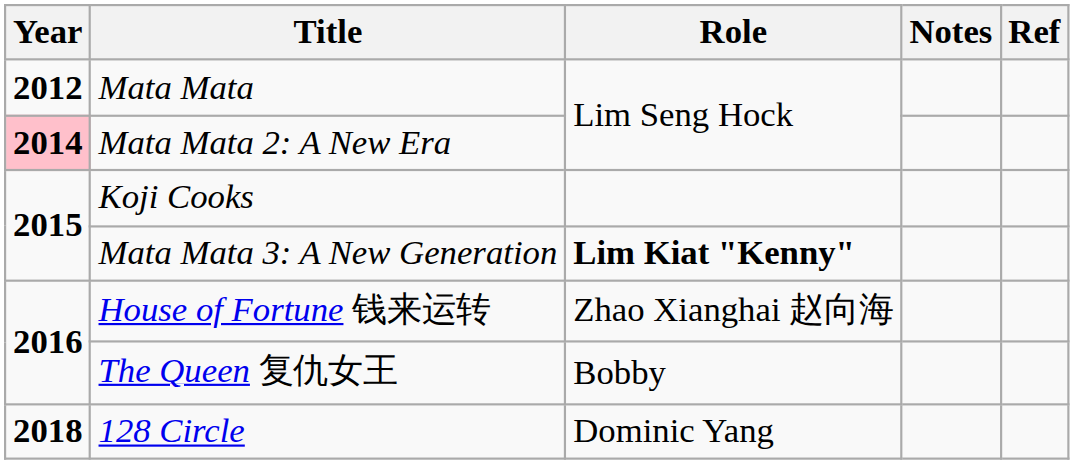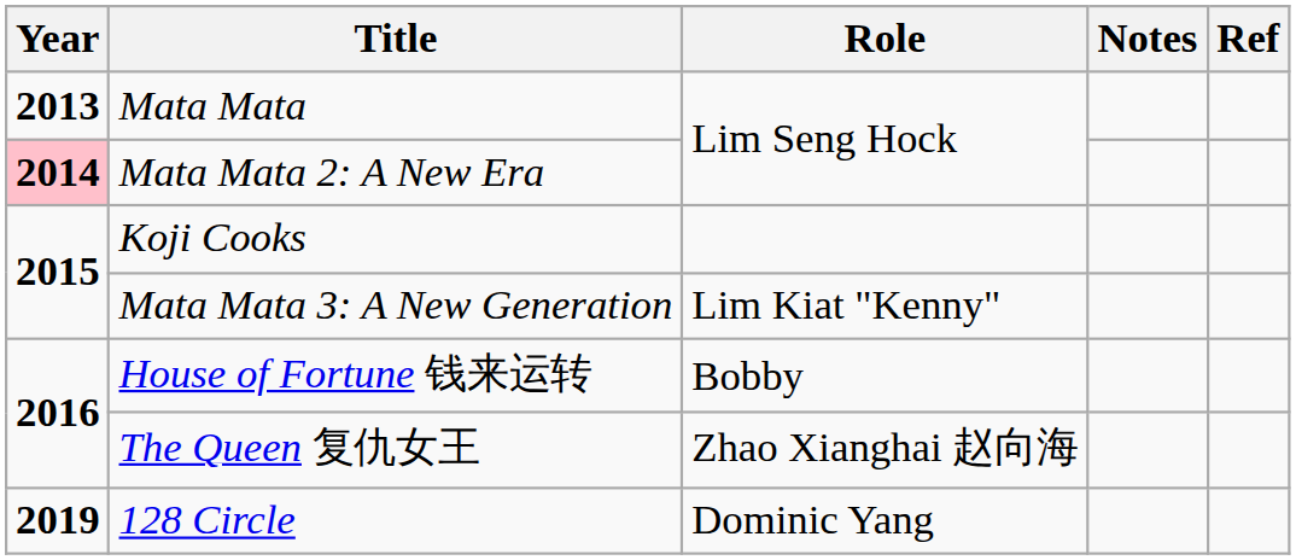Mata Mata | Year: 2012 -> 2013
Mata Mata 3: A New Generation | Role: bold -> normal
House of Fortune 钱来运转 | Role: Zhao Xianghai 赵向海 -> Bobby
The Queen 复仇女王 | Role: Bobby -> Zhao Xianghai 赵向海
128 Circle | Year: 2018 -> 2019
